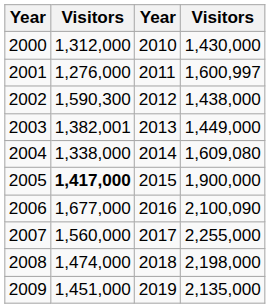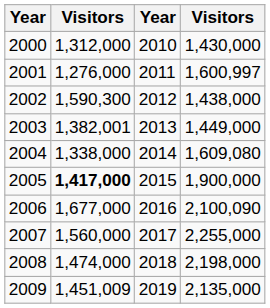2009 | column 2: 1,451,000 -> 1,451,009
